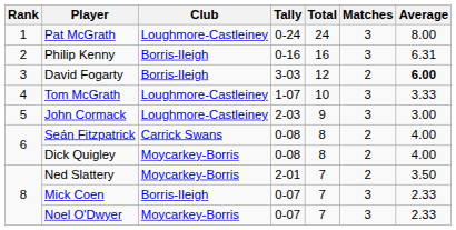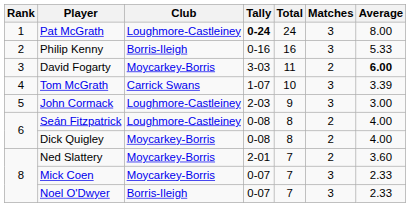Pat McGrath | Tally: normal -> bold
Philip Kenny | Average: 6.31 -> 5.33
David Fogarty | Club: Borris-Ileigh -> Moycarkey-Borris
David Fogarty | Total: 12 -> 11
Tom McGrath | Club: Loughmore-Castleiney -> Carrick Swans
Tom McGrath | Average: 3.33 -> 3.39
Seán Fitzpatrick | Club: Carrick Swans -> Loughmore-Castleiney
Ned Slattery | Average: 3.50 -> 3.60
Mick Coen | Club: Borris-Ileigh -> Moycarkey-Borris
Noel O'Dwyer | Club: Moycarkey-Borris -> Borris-Ileigh
